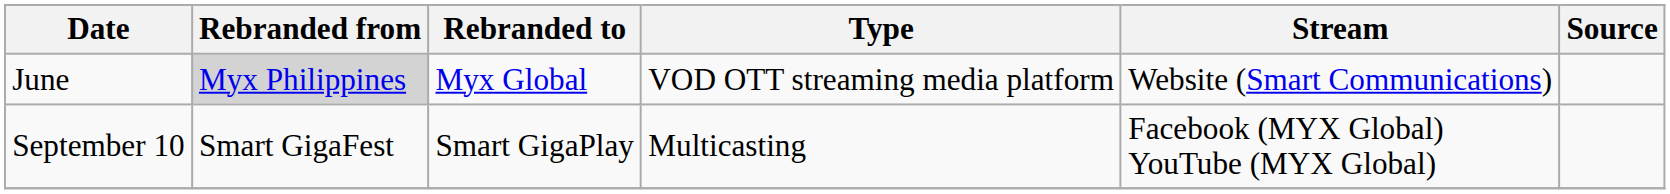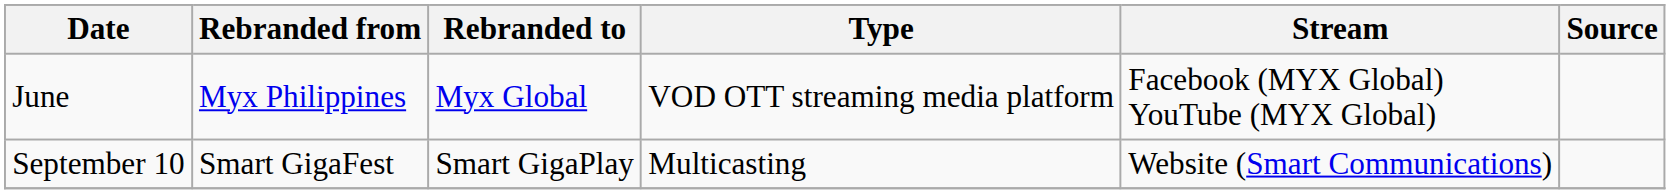June | Rebranded from: lightgrey background -> no background
June | Stream: Website (Smart Communications) -> Facebook (MYX Global) YouTube (MYX Global)
September 10 | Stream: Facebook (MYX Global) YouTube (MYX Global) -> Website (Smart Communications)
